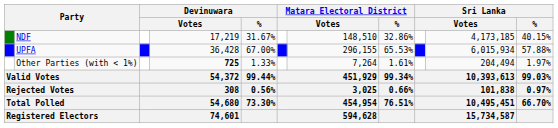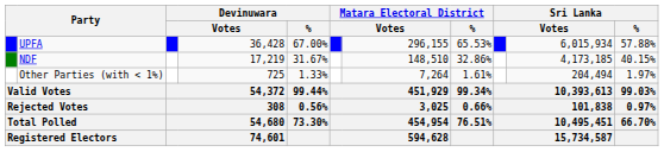rows swapped: UPFA <-> NDF
Other Parties (with < 1%) | column 4: bold -> normal
